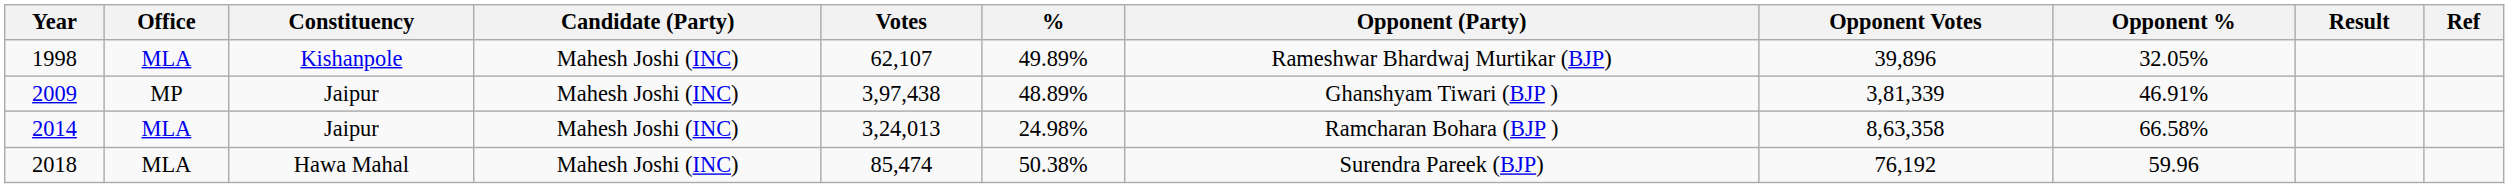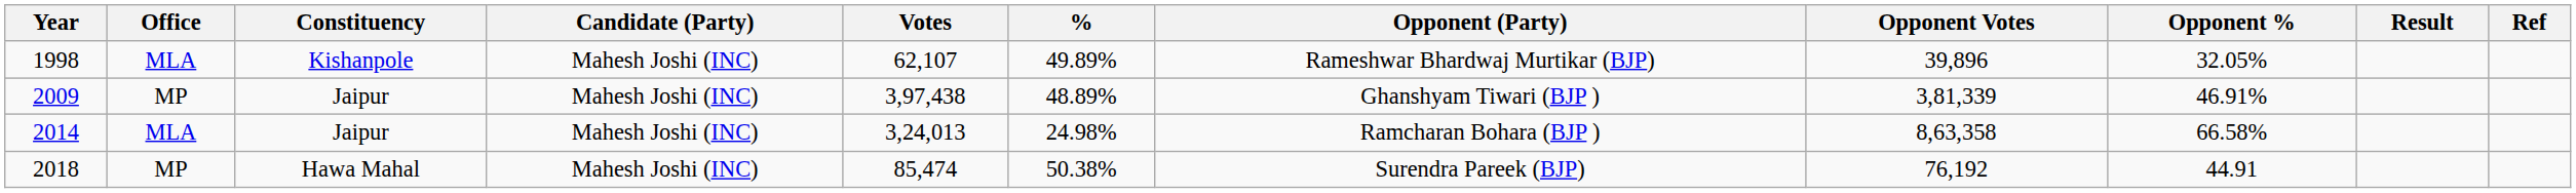2018 | Office: MLA -> MP
2018 | Opponent %: 59.96 -> 44.91
